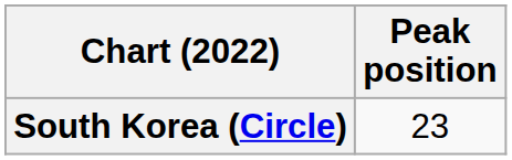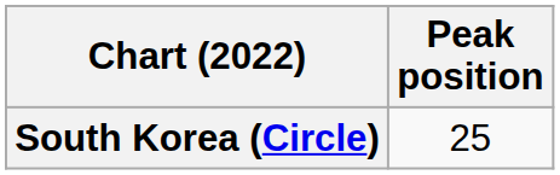South Korea (Circle) | Peak position: 23 -> 25
